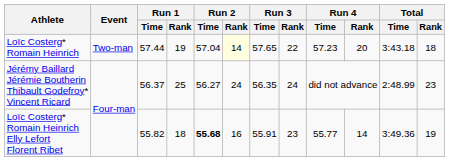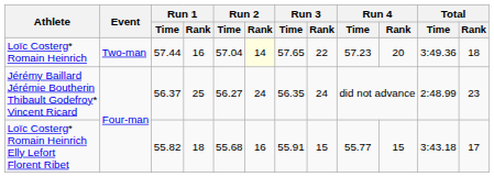Loïc Costerg* Romain Heinrich | Run 1 / Rank: 19 -> 16
Loïc Costerg* Romain Heinrich | Total / Time: 3:43.18 -> 3:49.36
Loïc Costerg* Romain Heinrich Elly Lefort Florent Ribet | Run 2 / Time: bold -> normal
Loïc Costerg* Romain Heinrich Elly Lefort Florent Ribet | Run 3 / Rank: 23 -> 15
Loïc Costerg* Romain Heinrich Elly Lefort Florent Ribet | Run 4 / Rank: 14 -> 15
Loïc Costerg* Romain Heinrich Elly Lefort Florent Ribet | Total / Time: 3:49.36 -> 3:43.18
Loïc Costerg* Romain Heinrich Elly Lefort Florent Ribet | Total / Rank: 19 -> 17
